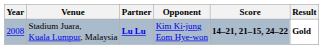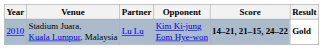Stadium Juara, Kuala Lumpur, Malaysia | Year: 2008 -> 2010
Stadium Juara, Kuala Lumpur, Malaysia | Partner: bold -> normal
